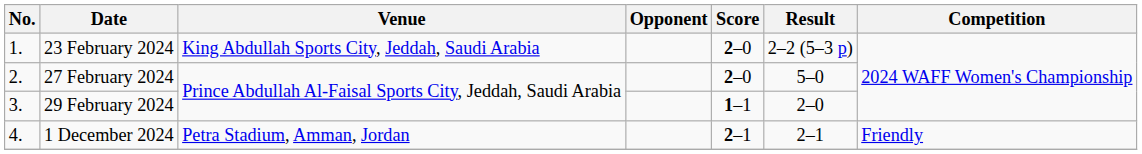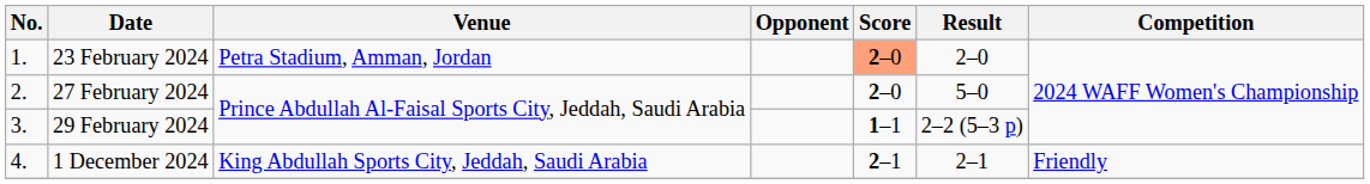23 February 2024 | Venue: King Abdullah Sports City, Jeddah, Saudi Arabia -> Petra Stadium, Amman, Jordan
23 February 2024 | Score: no background -> lightsalmon background
23 February 2024 | Result: 2–2 (5–3 p) -> 2–0
29 February 2024 | Result: 2–0 -> 2–2 (5–3 p)
1 December 2024 | Venue: Petra Stadium, Amman, Jordan -> King Abdullah Sports City, Jeddah, Saudi Arabia
